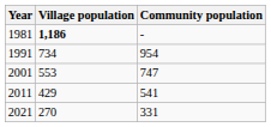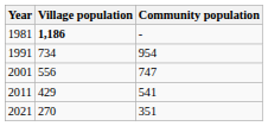2001 | Village population: 553 -> 556
2021 | Community population: 331 -> 351
